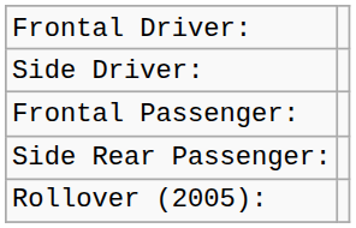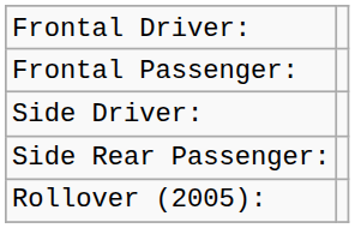rows swapped: Frontal Passenger: <-> Side Driver:
